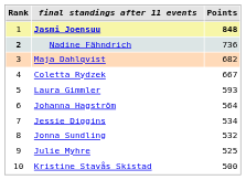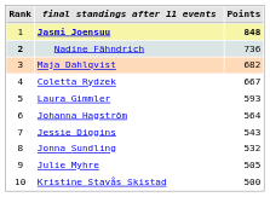Jessie Diggins | Points: 534 -> 543
Julie Myhre | Points: 525 -> 505
